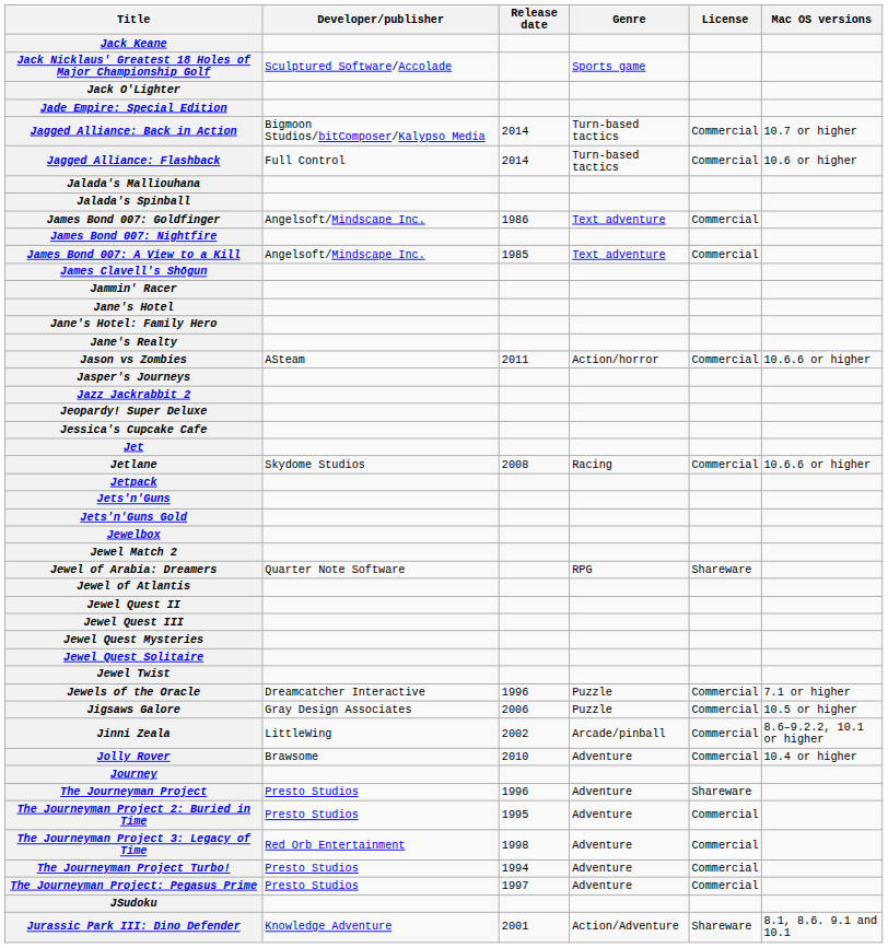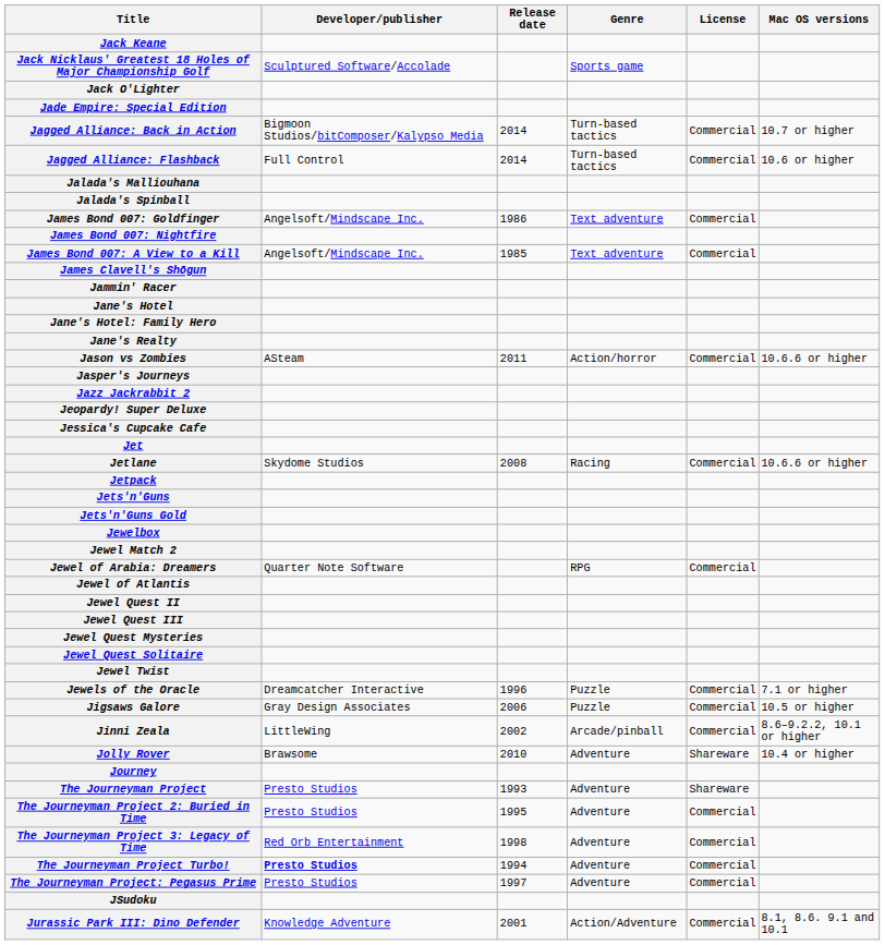Jewel of Arabia: Dreamers | License: Shareware -> Commercial
Jolly Rover | License: Commercial -> Shareware
The Journeyman Project | Release date: 1996 -> 1993
The Journeyman Project Turbo! | Developer/publisher: normal -> bold
Jurassic Park III: Dino Defender | License: Shareware -> Commercial
